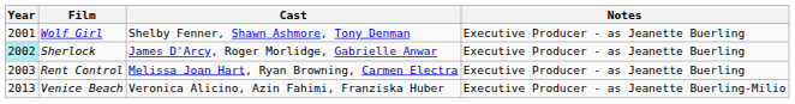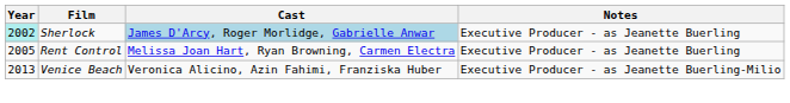- row: 2001 | Wolf Girl | Shelby Fenner, Shawn Ashmore, Tony Denman | Executive Producer - as Jeanette Buerling
Sherlock | Cast: no background -> lightblue background
Rent Control | Year: 2003 -> 2005
